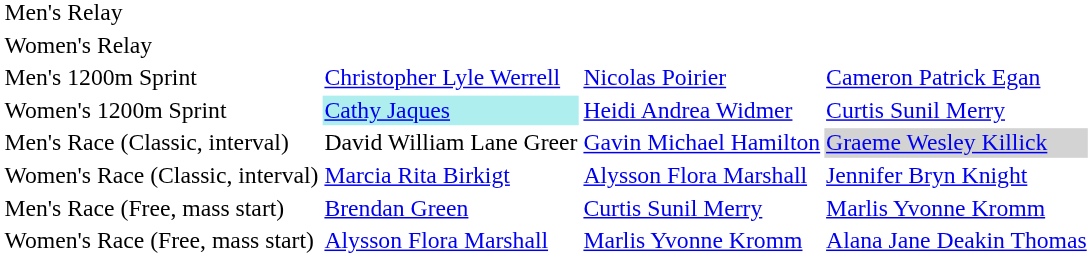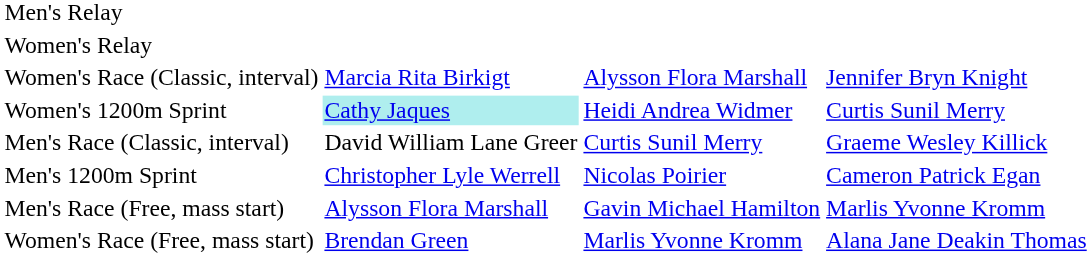rows swapped: Men's 1200m Sprint <-> Women's Race (Classic, interval)
Men's Race (Classic, interval) | column 3: Gavin Michael Hamilton -> Curtis Sunil Merry
Men's Race (Classic, interval) | column 4: lightgrey background -> no background
Men's Race (Free, mass start) | column 2: Brendan Green -> Alysson Flora Marshall
Men's Race (Free, mass start) | column 3: Curtis Sunil Merry -> Gavin Michael Hamilton
Women's Race (Free, mass start) | column 2: Alysson Flora Marshall -> Brendan Green
